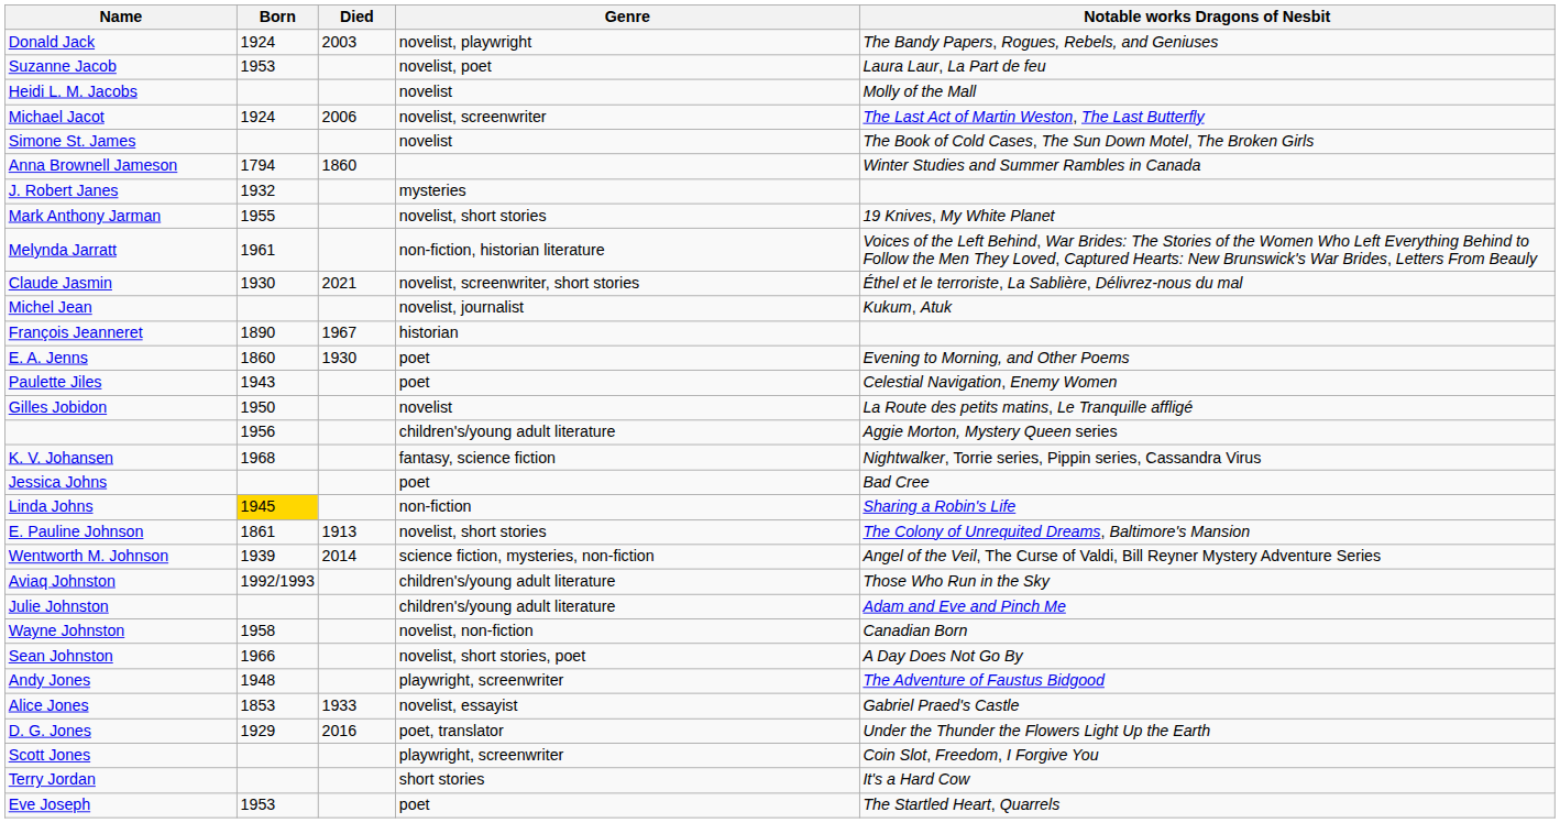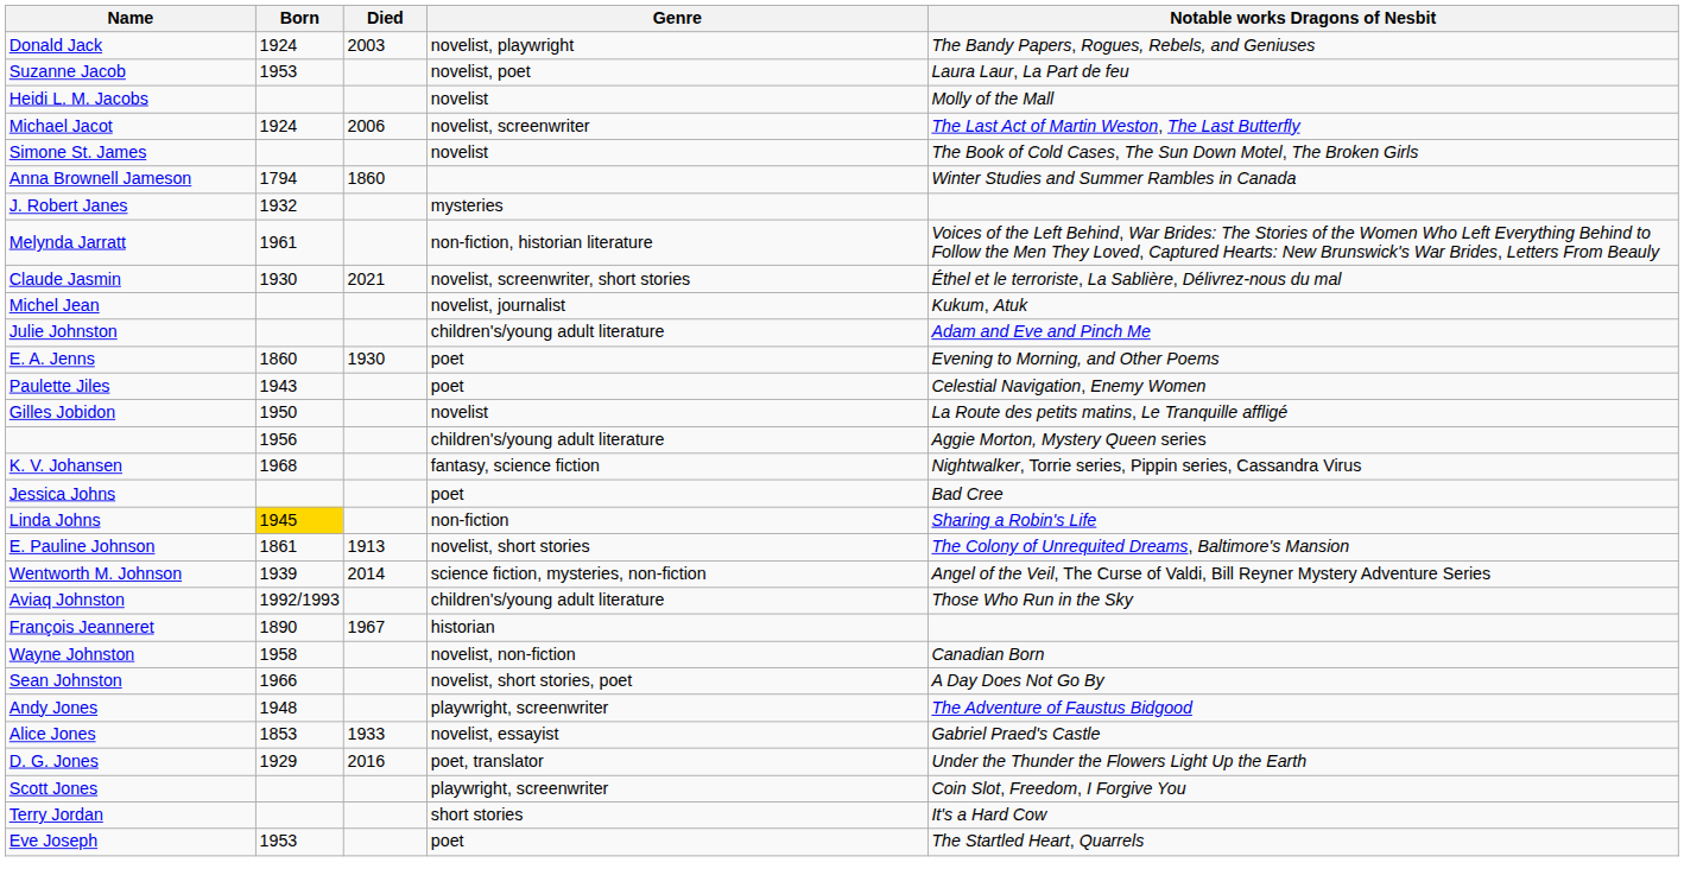- row: Mark Anthony Jarman | 1955 | novelist, short stories | 19 Knives, My White Planet
rows swapped: François Jeanneret <-> Julie Johnston
